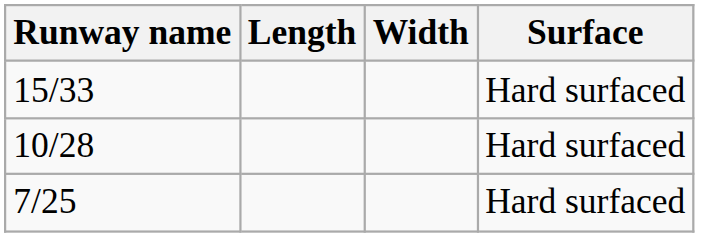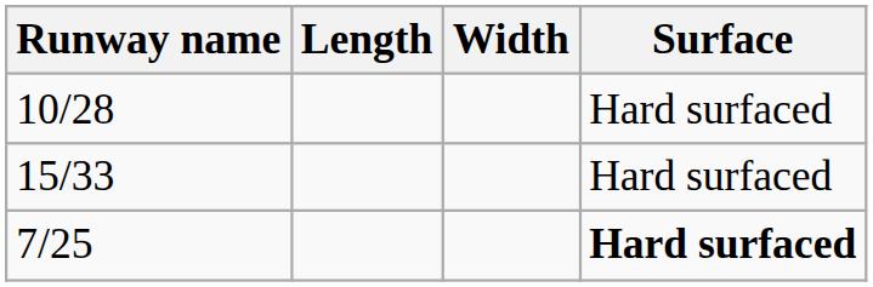rows swapped: 15/33 <-> 10/28
7/25 | Surface: normal -> bold
